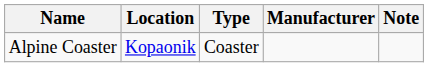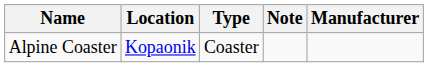columns swapped: Manufacturer <-> Note
